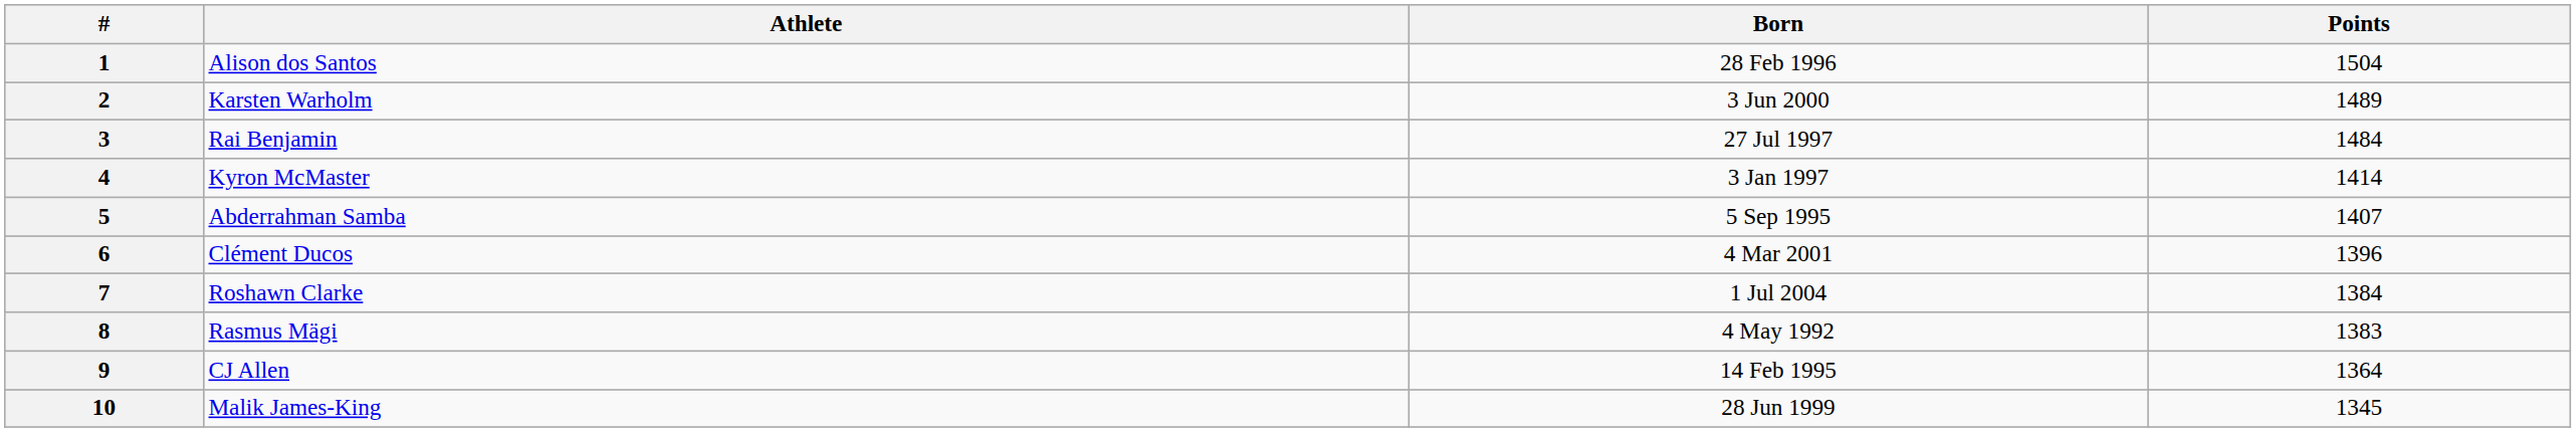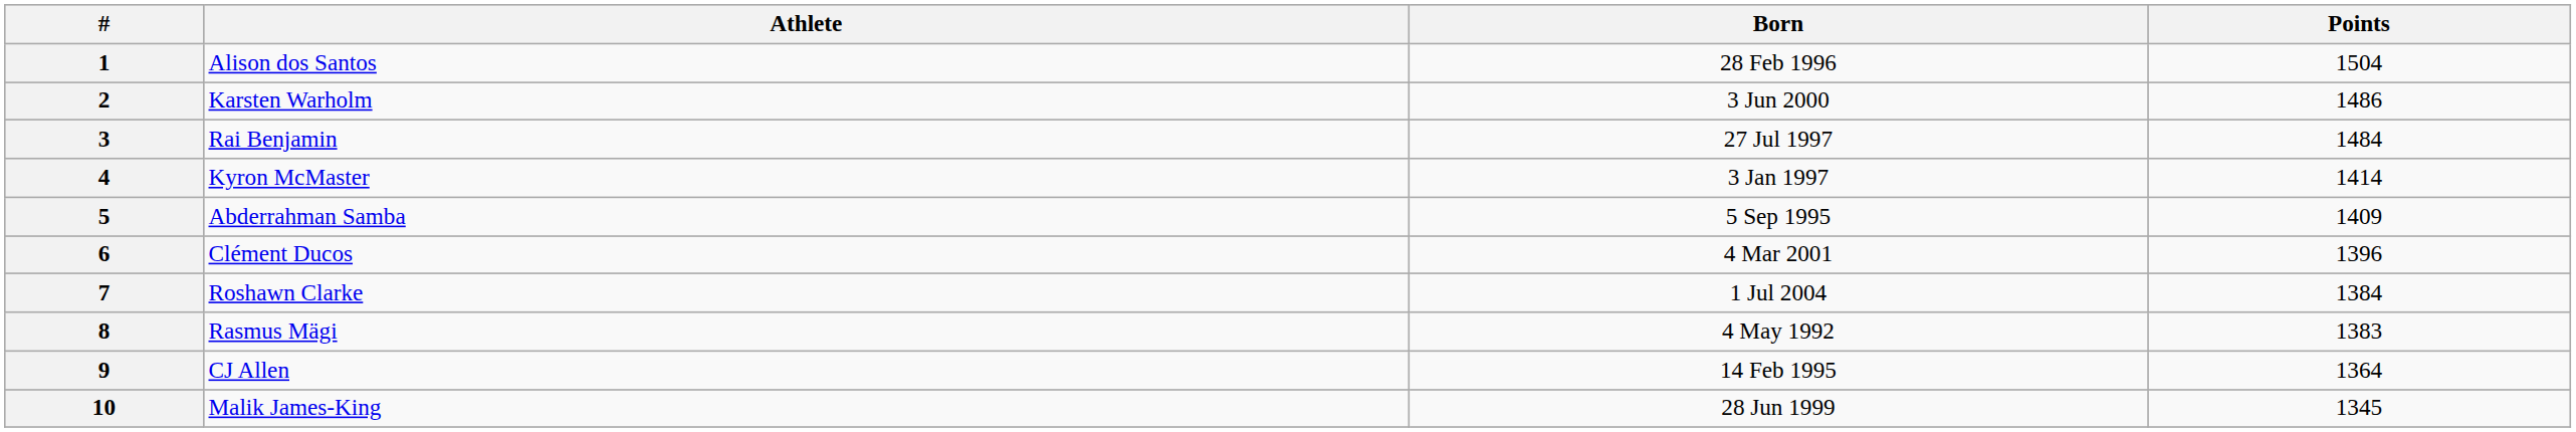2 | Points: 1489 -> 1486
5 | Points: 1407 -> 1409
